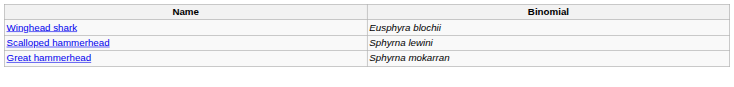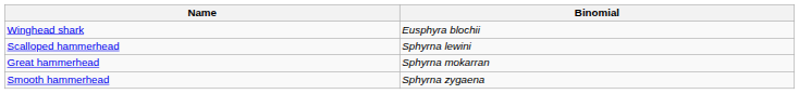+ row: Smooth hammerhead | Sphyrna zygaena
